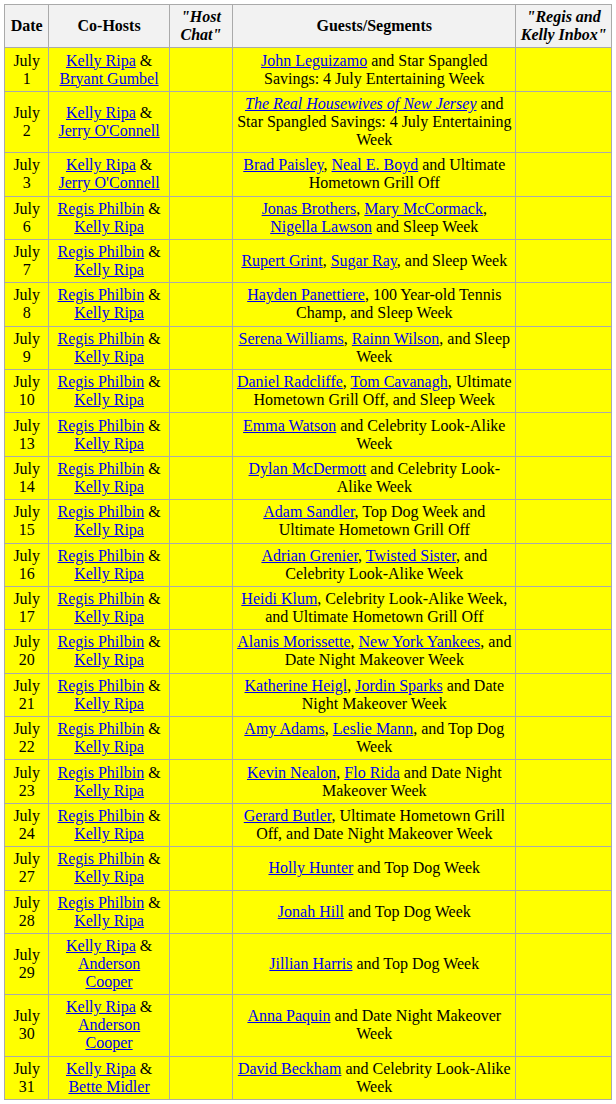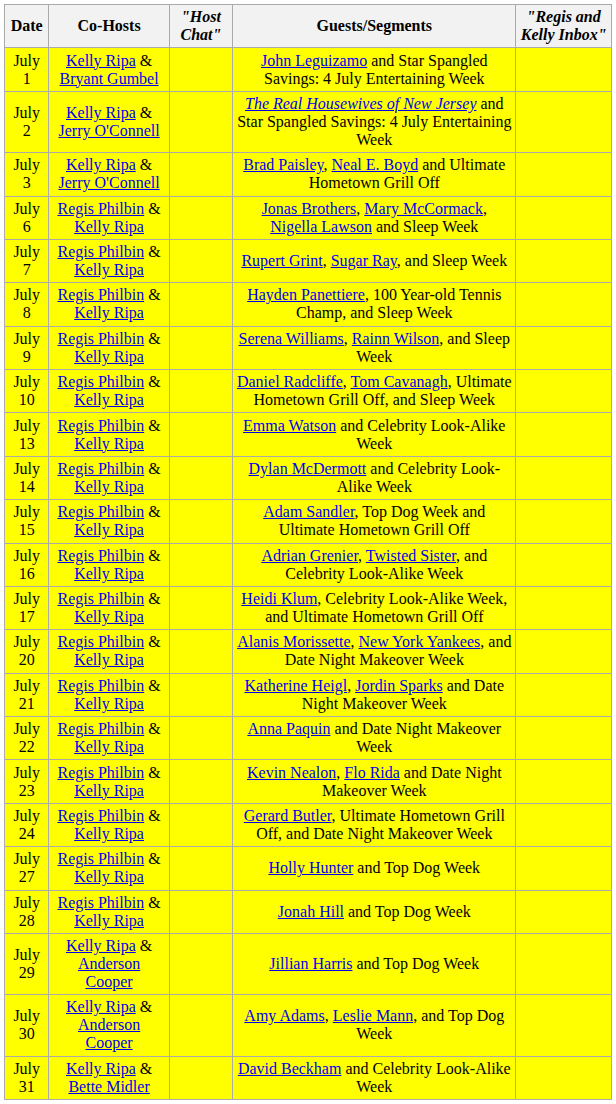July 22 | Guests/Segments: Amy Adams, Leslie Mann, and Top Dog Week -> Anna Paquin and Date Night Makeover Week
July 30 | Guests/Segments: Anna Paquin and Date Night Makeover Week -> Amy Adams, Leslie Mann, and Top Dog Week
